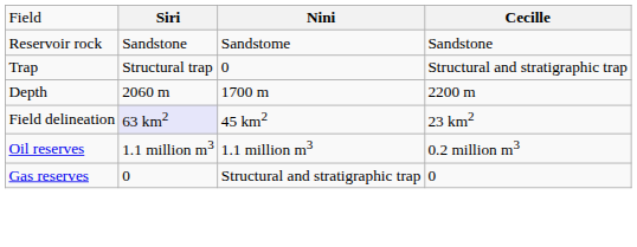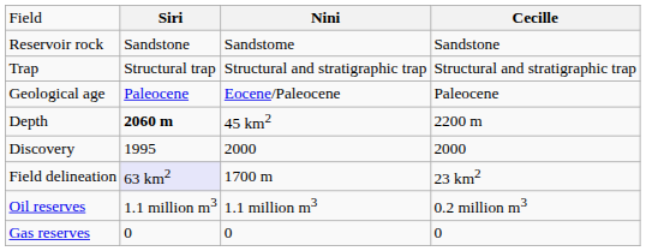Trap | column 3: 0 -> Structural and stratigraphic trap
+ row: Geological age | Paleocene | Eocene/Paleocene | Paleocene
Depth | column 2: normal -> bold
Depth | column 3: 1700 m -> 45 km2
+ row: Discovery | 1995 | 2000 | 2000
Field delineation | column 3: 45 km2 -> 1700 m
Gas reserves | column 3: Structural and stratigraphic trap -> 0
